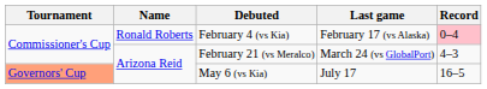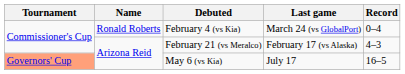February 4 (vs Kia) | Last game: February 17 (vs Alaska) -> March 24 (vs GlobalPort)
February 4 (vs Kia) | Record: pink background -> no background
February 21 (vs Meralco) | Last game: March 24 (vs GlobalPort) -> February 17 (vs Alaska)
